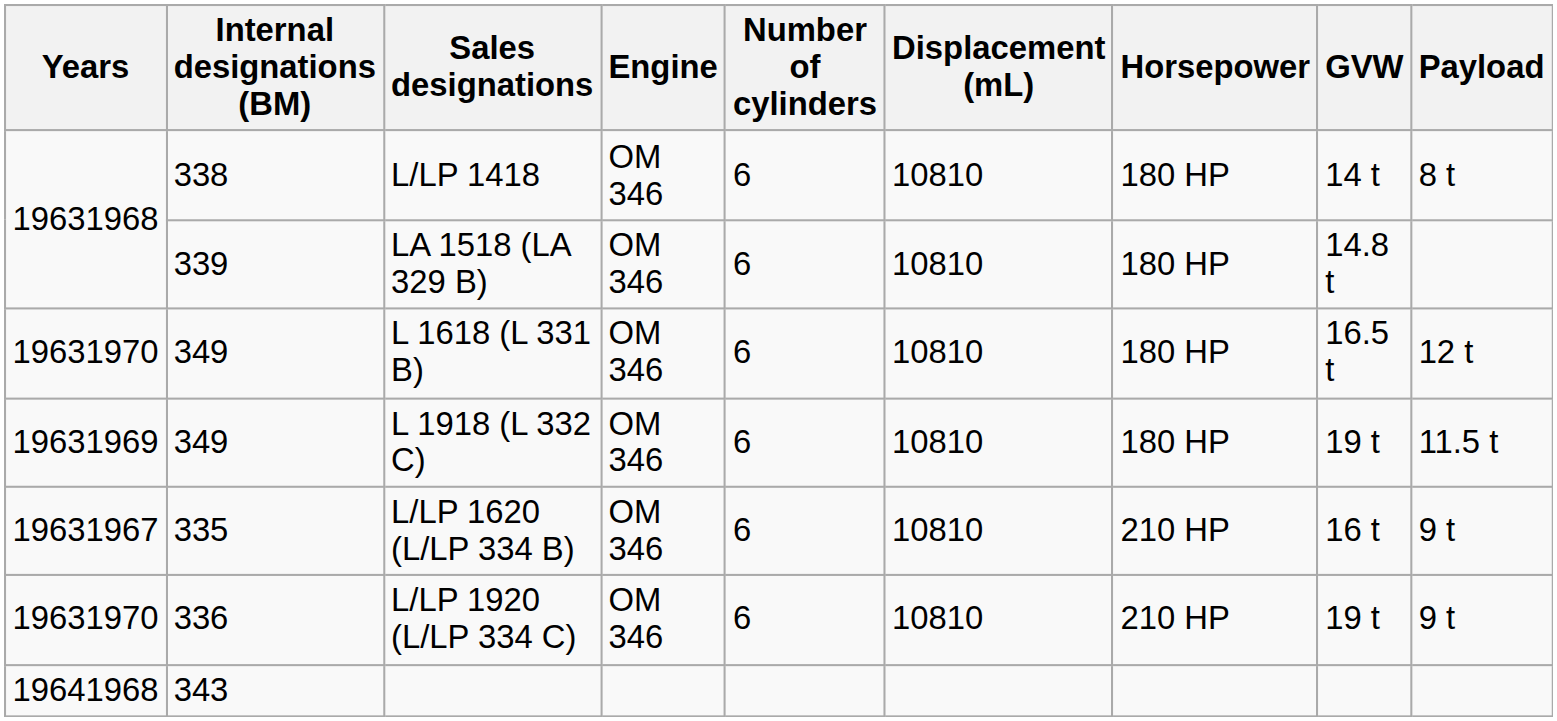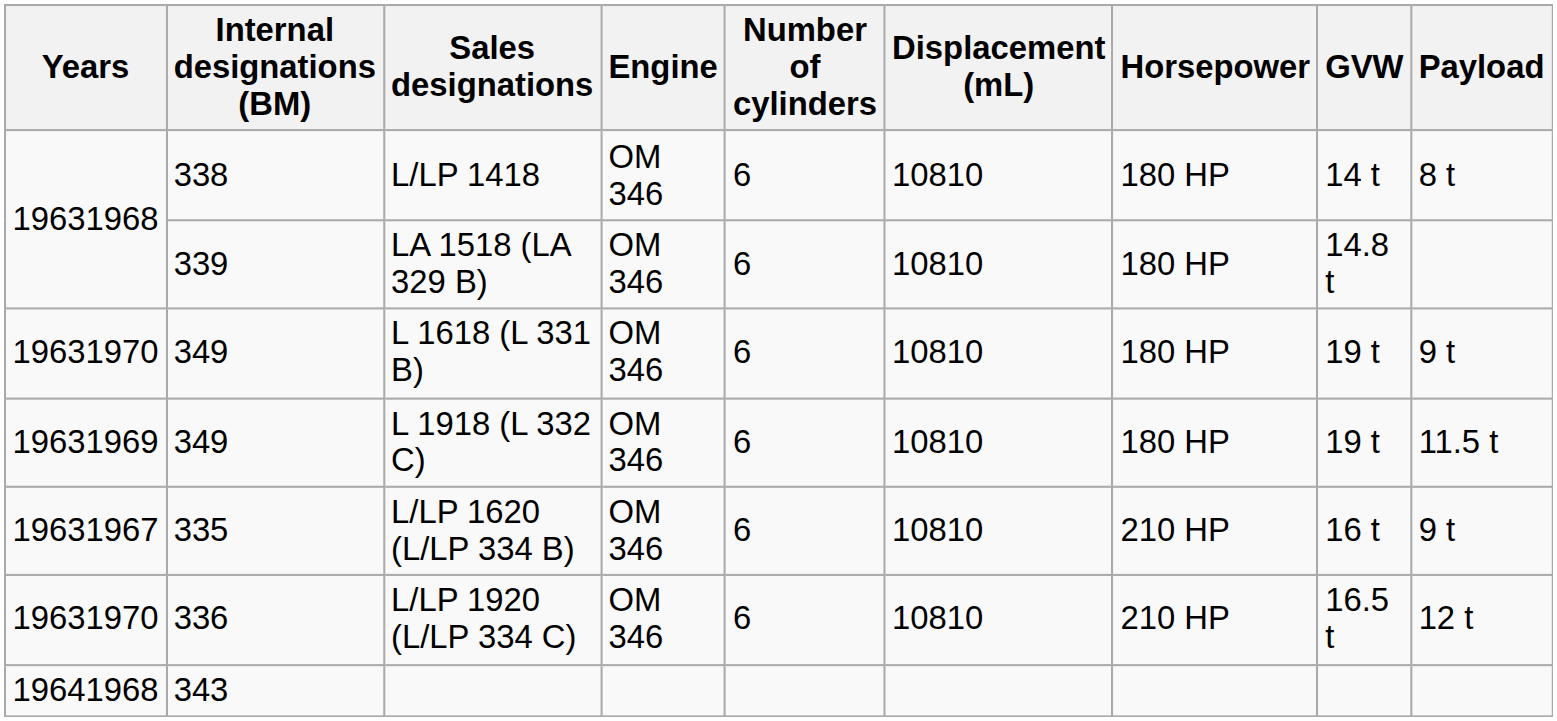L 1618 (L 331 B) | GVW: 16.5 t -> 19 t
L 1618 (L 331 B) | Payload: 12 t -> 9 t
L/LP 1920 (L/LP 334 C) | GVW: 19 t -> 16.5 t
L/LP 1920 (L/LP 334 C) | Payload: 9 t -> 12 t
